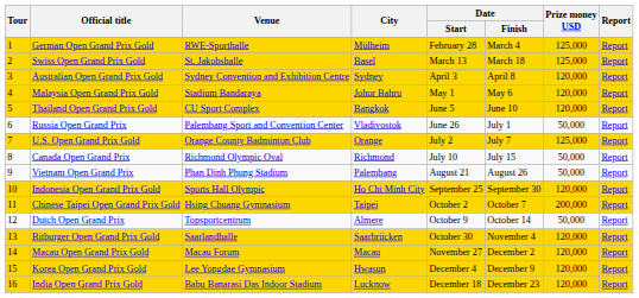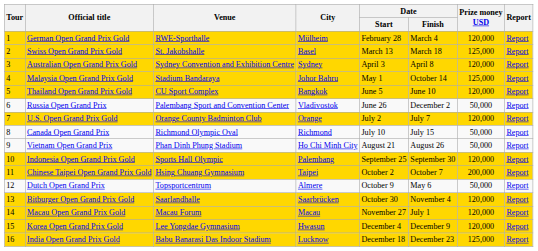German Open Grand Prix Gold | Prize money USD: 125,000 -> 120,000
Malaysia Open Grand Prix Gold | Date / Finish: May 6 -> October 14
Malaysia Open Grand Prix Gold | Prize money USD: 120,000 -> 125,000
Russia Open Grand Prix | Date / Finish: July 1 -> December 2
U.S. Open Grand Prix Gold | Prize money USD: 125,000 -> 120,000
Vietnam Open Grand Prix | City: Palembang -> Ho Chi Minh City
Indonesia Open Grand Prix Gold | City: Ho Chi Minh City -> Palembang
Dutch Open Grand Prix | Date / Finish: October 14 -> May 6
Macau Open Grand Prix Gold | Date / Finish: December 2 -> July 1
India Open Grand Prix Gold | Prize money USD: 120,000 -> 125,000
